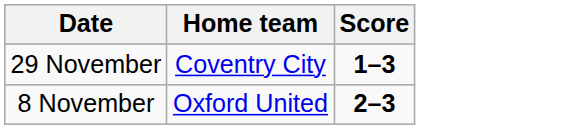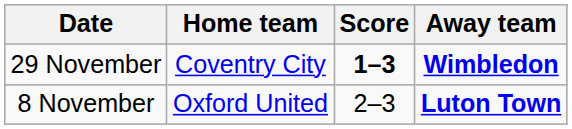+ column: Away team | Wimbledon | Luton Town
8 November | Score: bold -> normal
